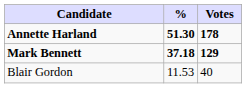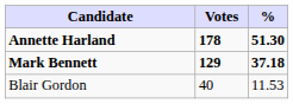columns swapped: Votes <-> %
